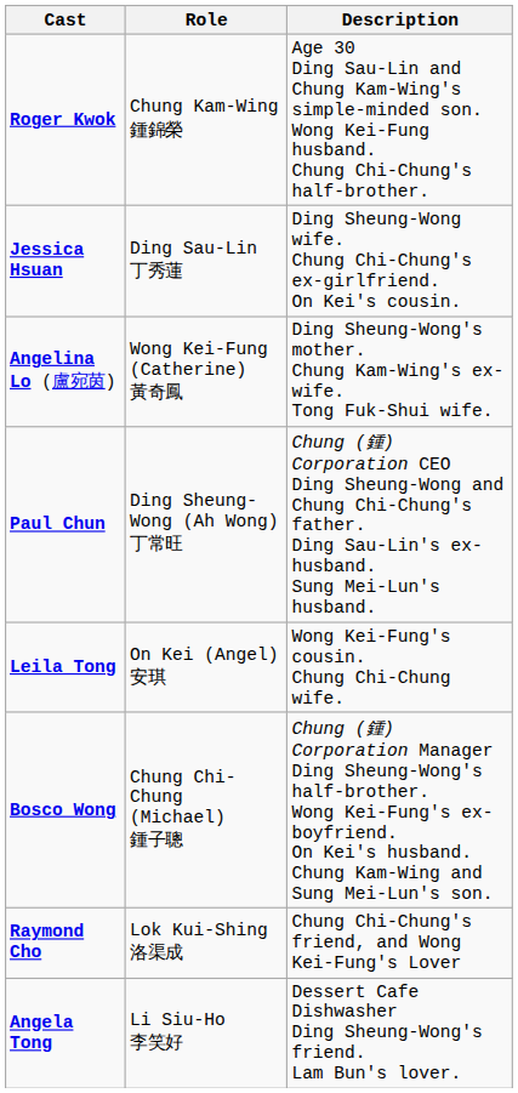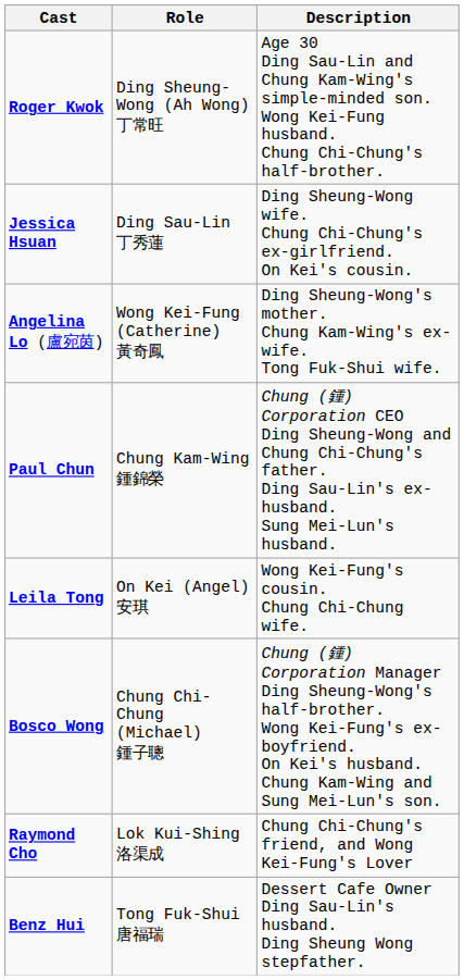Roger Kwok | Role: Chung Kam-Wing 鍾錦榮 -> Ding Sheung-Wong (Ah Wong) 丁常旺
Paul Chun | Role: Ding Sheung-Wong (Ah Wong) 丁常旺 -> Chung Kam-Wing 鍾錦榮
+ row: Benz Hui | Tong Fuk-Shui 唐福瑞 | Dessert Cafe Owner Ding Sau-Lin's husband. Ding Sheung Wong stepfather.
- row: Angela Tong | Li Siu-Ho 李笑好 | Dessert Cafe Dishwasher Ding Sheung-Wong's friend. Lam Bun's lover.
